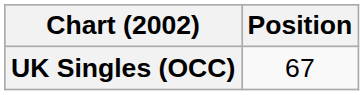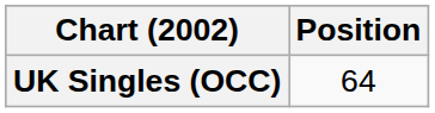UK Singles (OCC) | Position: 67 -> 64
